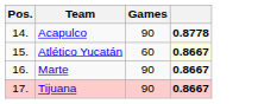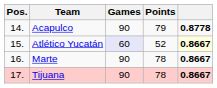+ column: Points | 79 | 52 | 78 | 78
Atlético Yucatán | Games: no background -> lavender background
